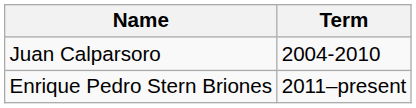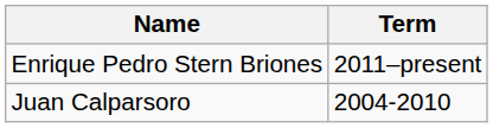rows swapped: Juan Calparsoro <-> Enrique Pedro Stern Briones
